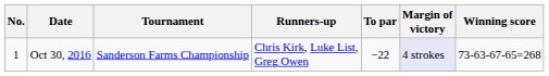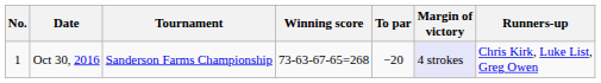columns swapped: Winning score <-> Runners-up
Oct 30, 2016 | To par: −22 -> −20
